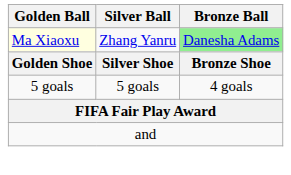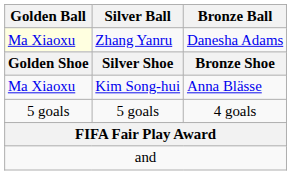Zhang Yanru | Bronze Ball: lightgreen background -> no background
+ row: Ma Xiaoxu | Kim Song-hui | Anna Blässe
